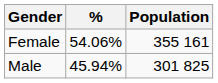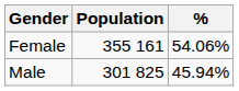columns swapped: Population <-> %
